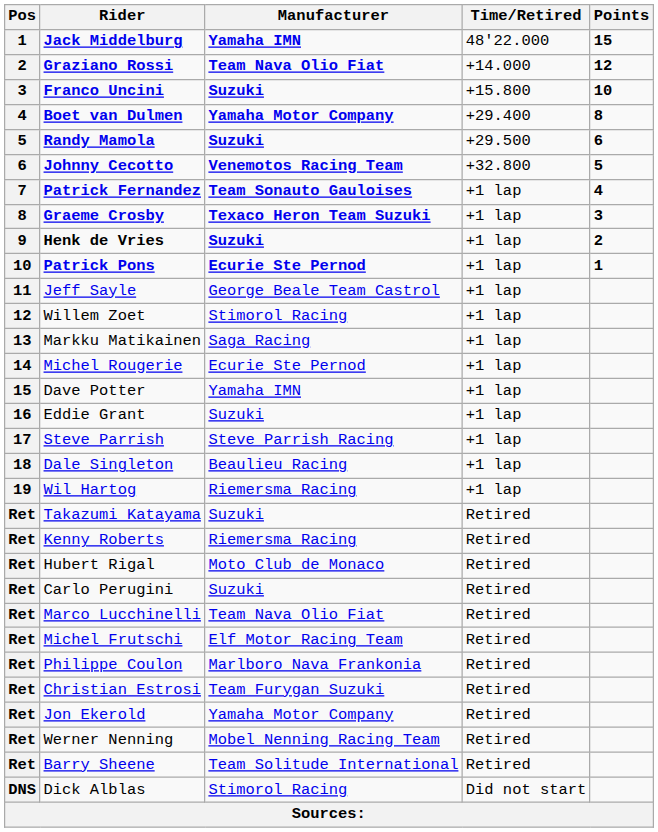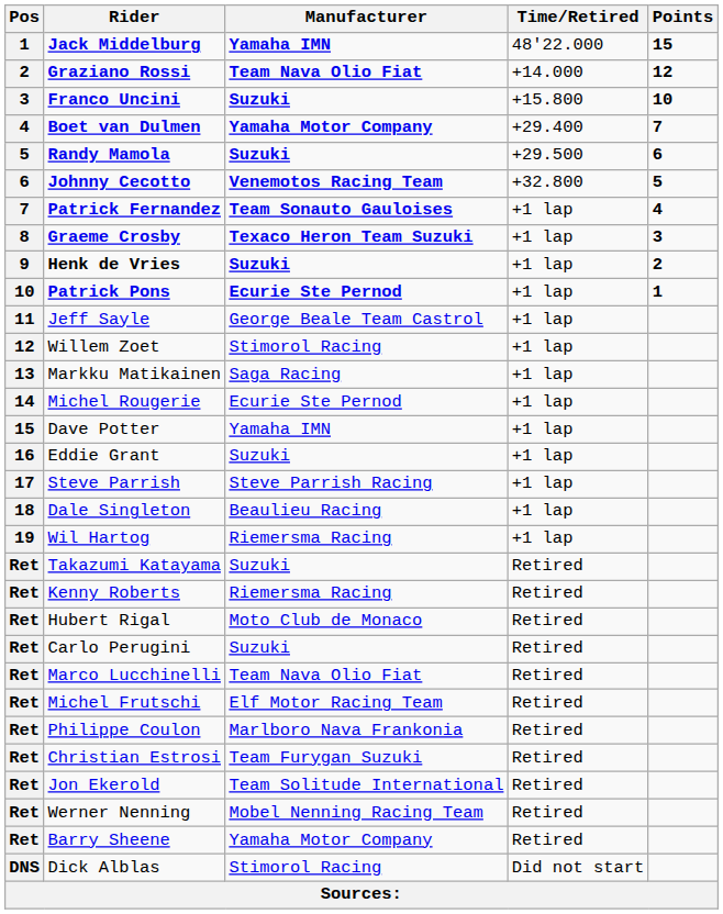Boet van Dulmen | Points: 8 -> 7
Jon Ekerold | Manufacturer: Yamaha Motor Company -> Team Solitude International
Barry Sheene | Manufacturer: Team Solitude International -> Yamaha Motor Company
